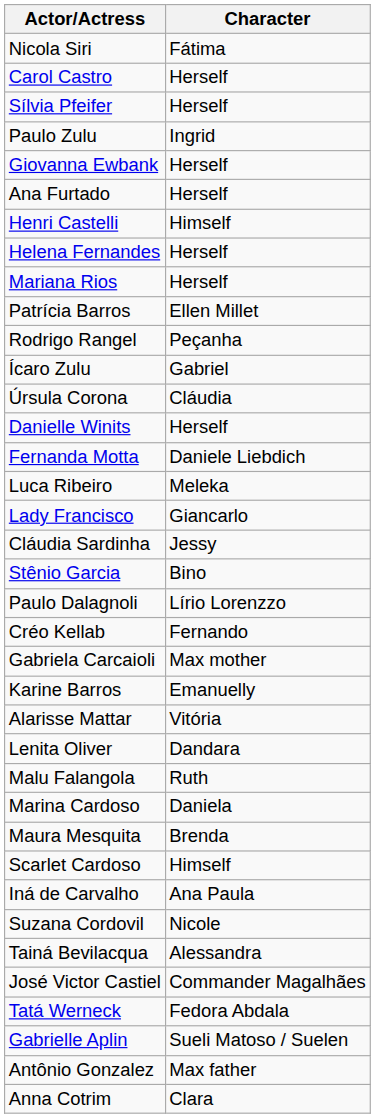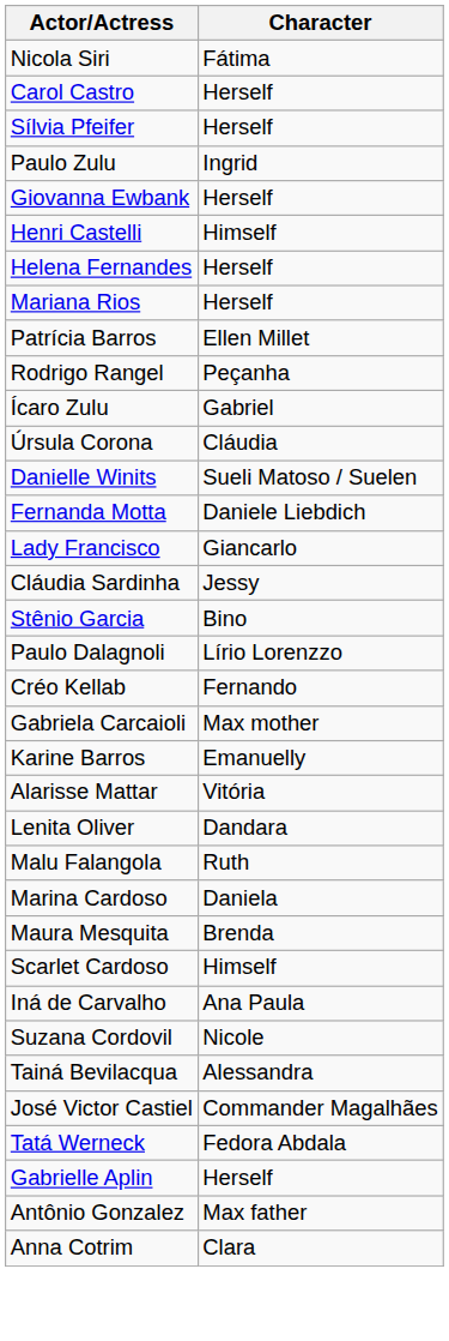- row: Ana Furtado | Herself
Danielle Winits | Character: Herself -> Sueli Matoso / Suelen
- row: Luca Ribeiro | Meleka
Gabrielle Aplin | Character: Sueli Matoso / Suelen -> Herself
